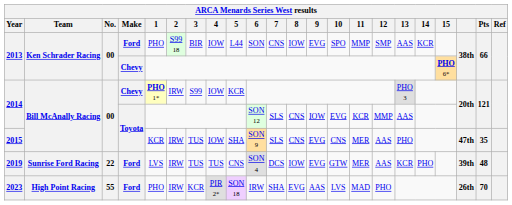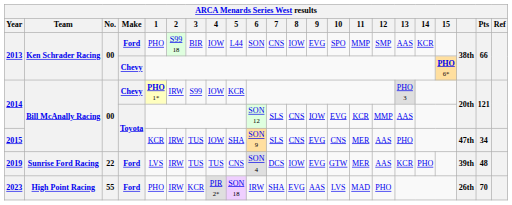2015 | Pts: 35 -> 34
